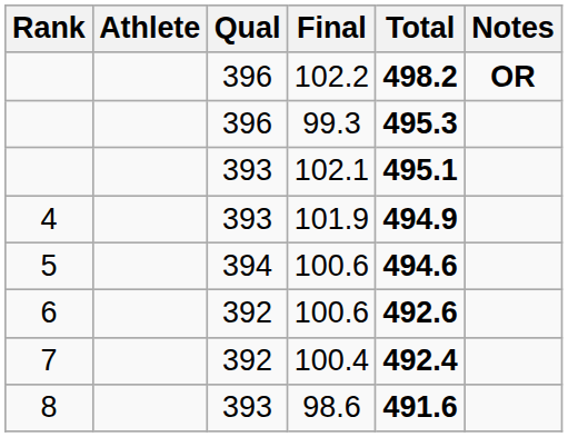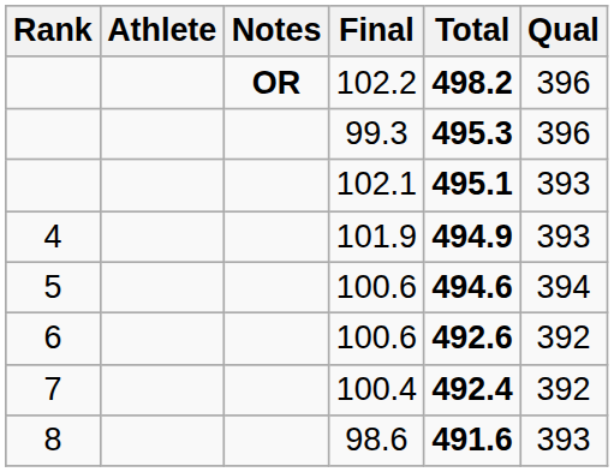columns swapped: Qual <-> Notes
